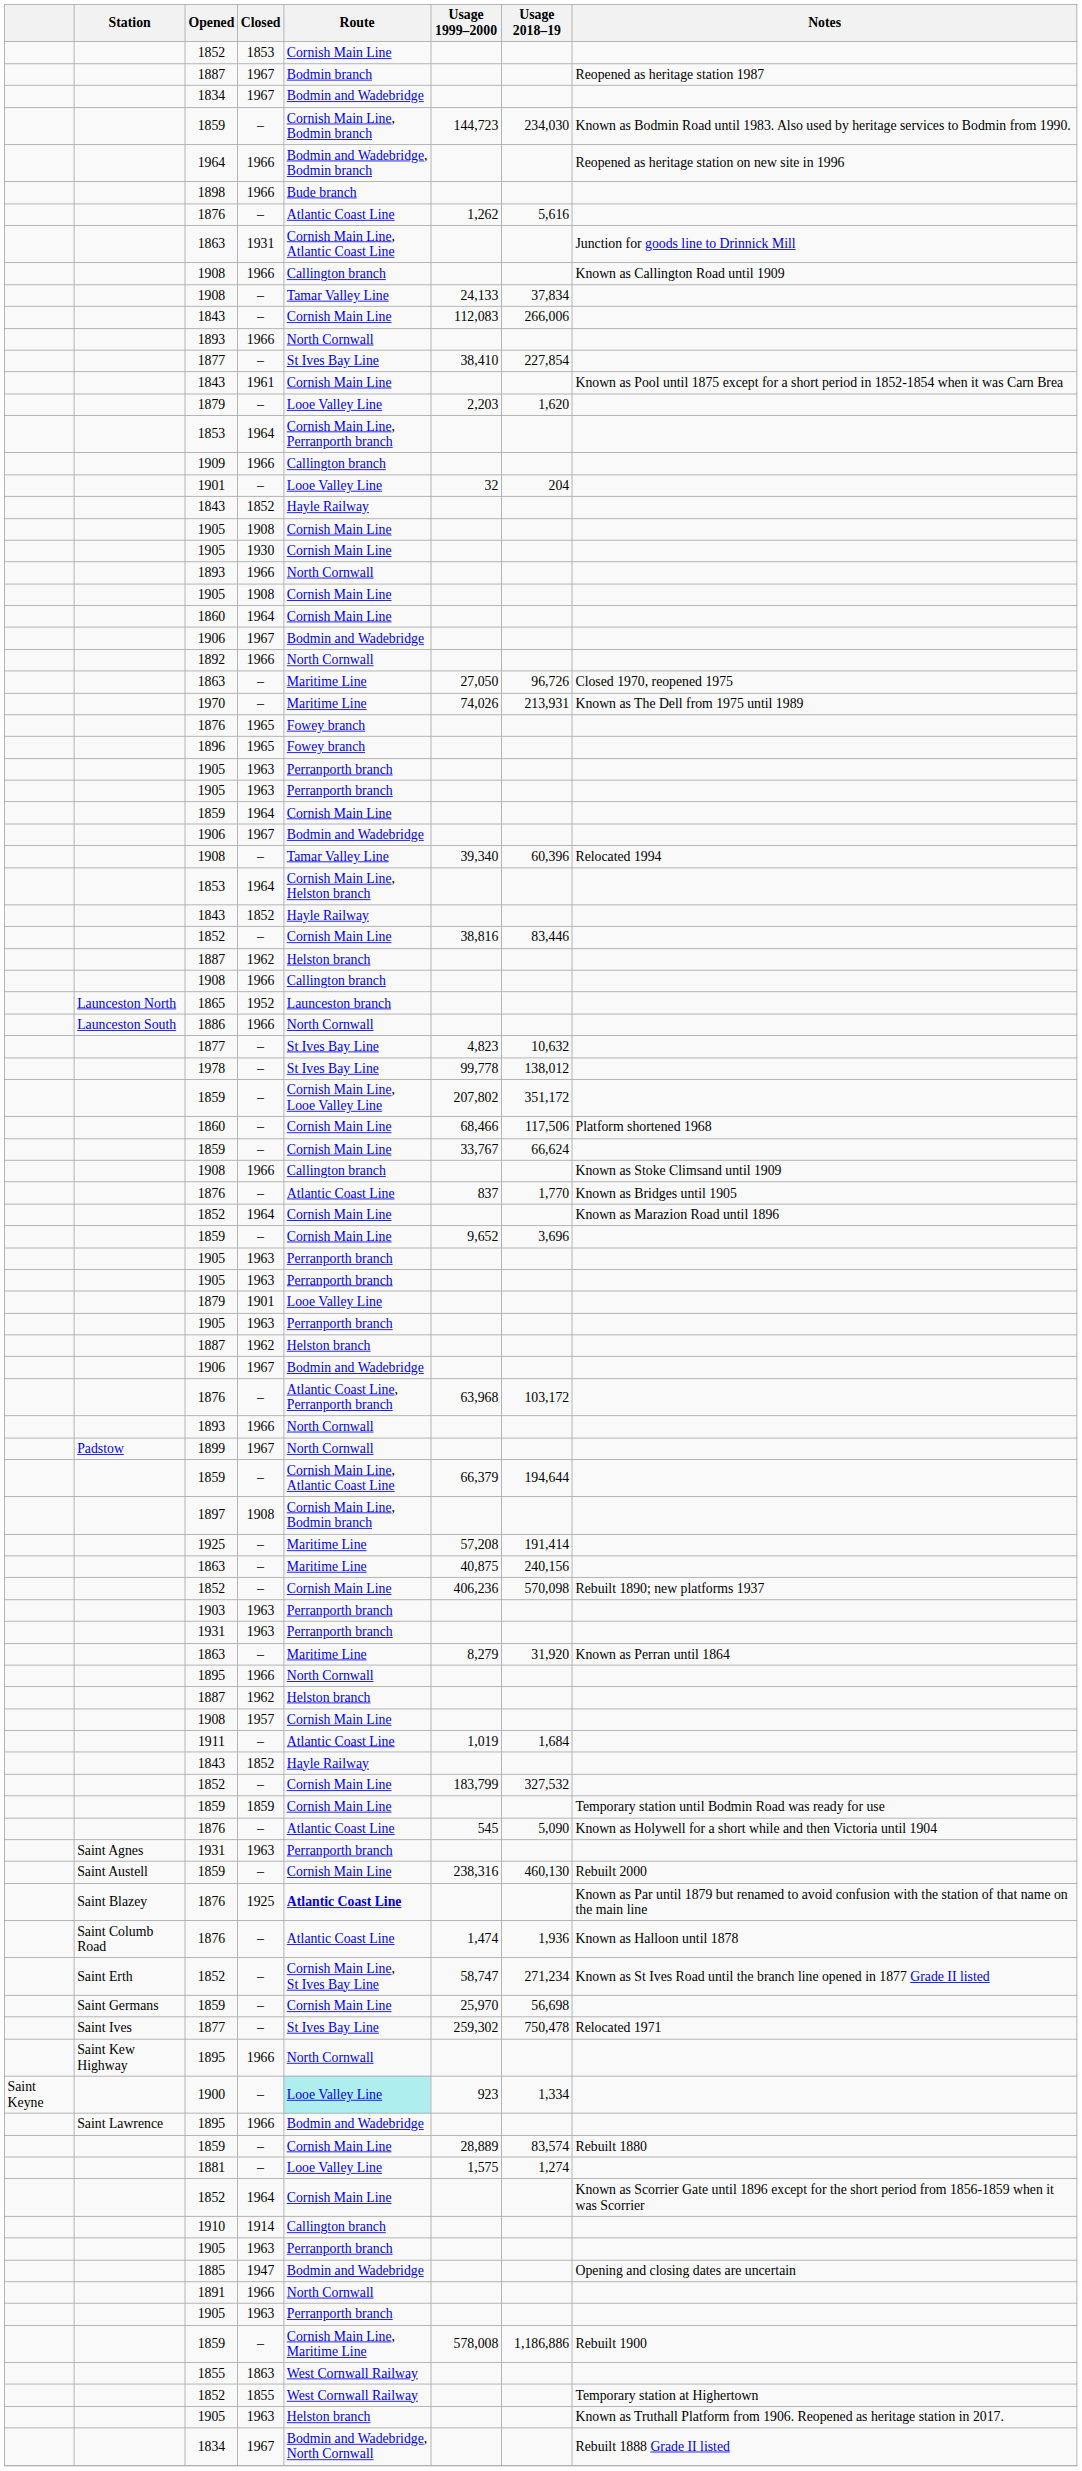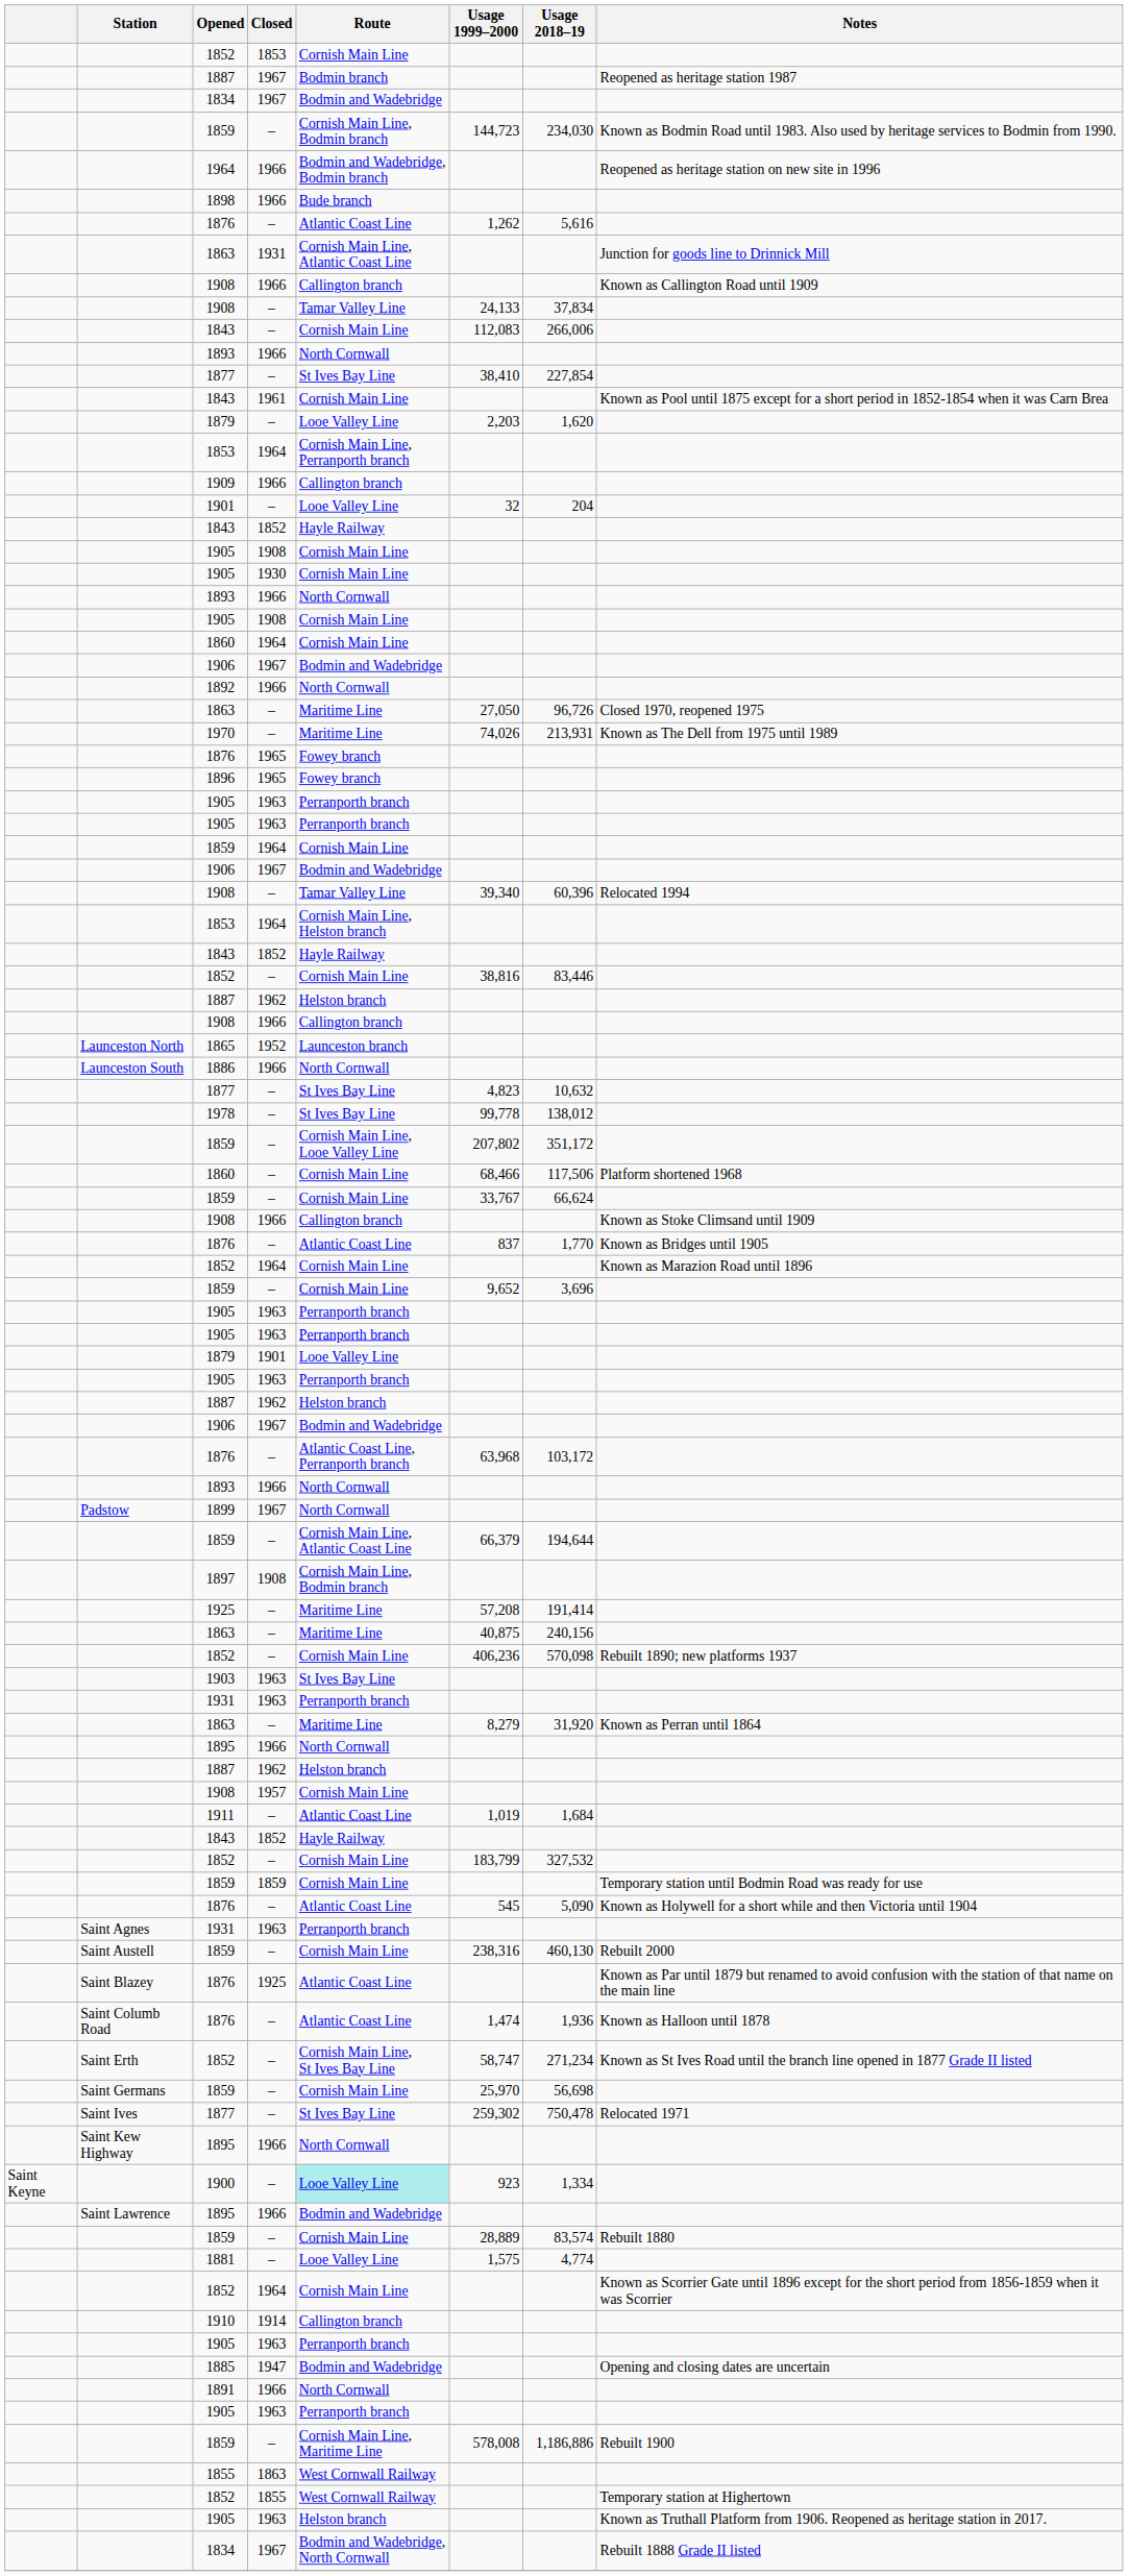1903 | Route: Perranporth branch -> St Ives Bay Line
1876 / 1925 | Route: bold -> normal
1881 | Usage 2018–19: 1,274 -> 4,774
